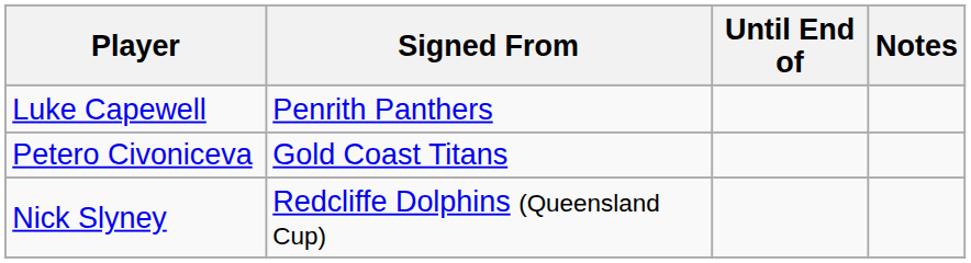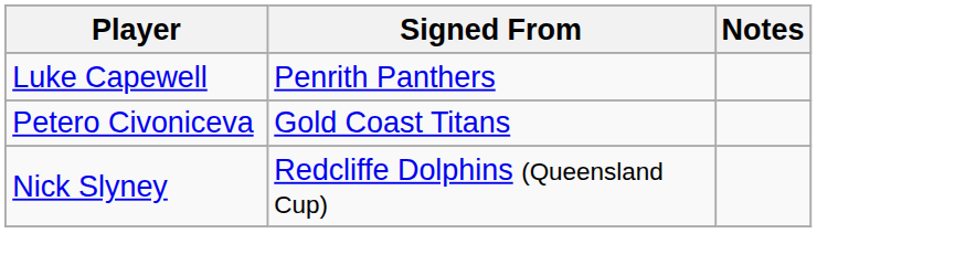- column: Until End of
